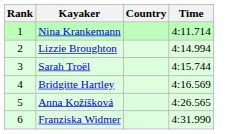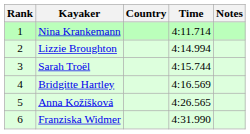+ column: Notes
